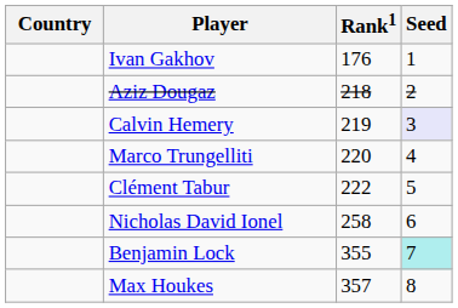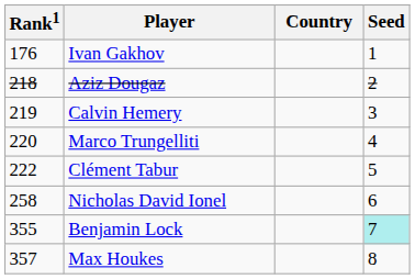columns swapped: Country <-> Rank1
Calvin Hemery | Seed: lavender background -> no background
